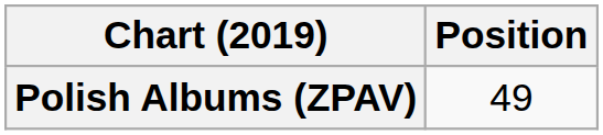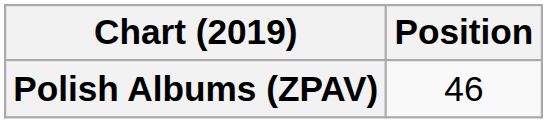Polish Albums (ZPAV) | Position: 49 -> 46
